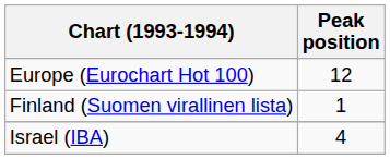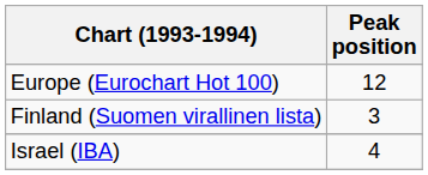Finland (Suomen virallinen lista) | Peak position: 1 -> 3
